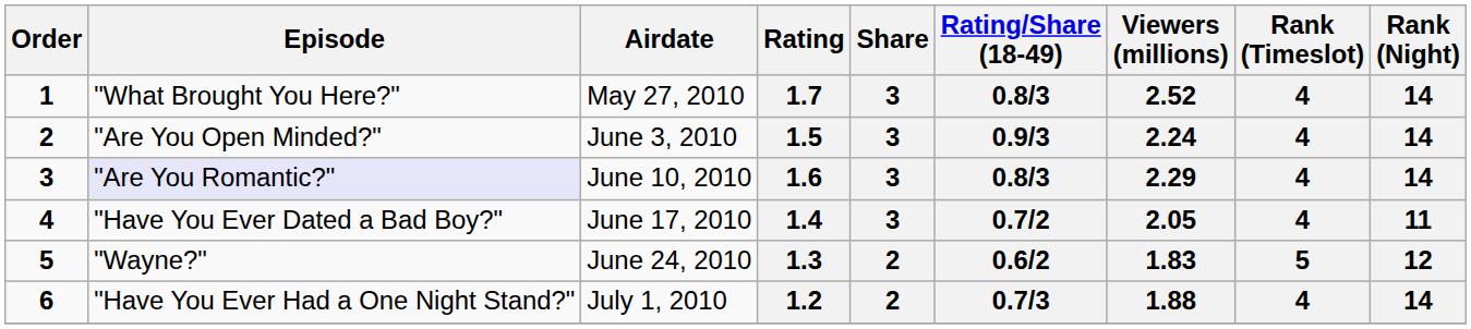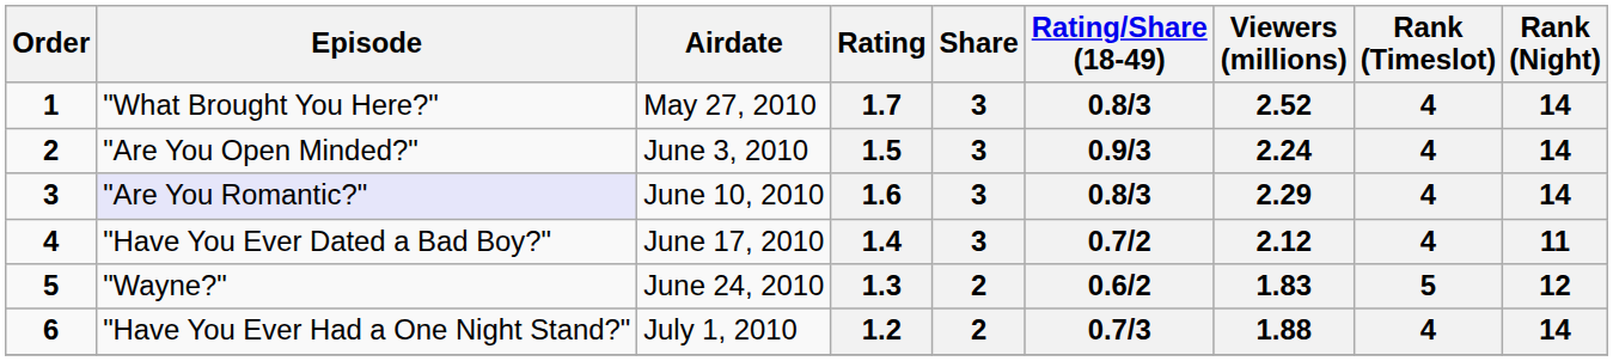1.4 | Viewers (millions): 2.05 -> 2.12
